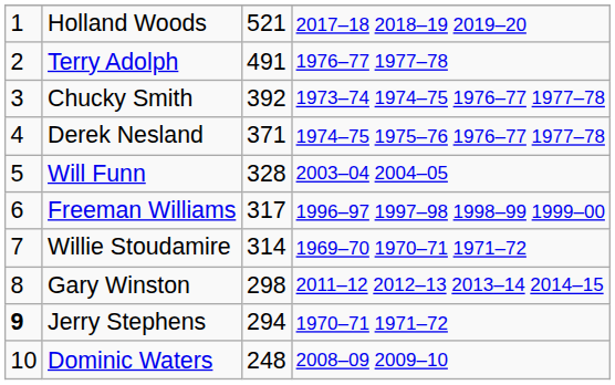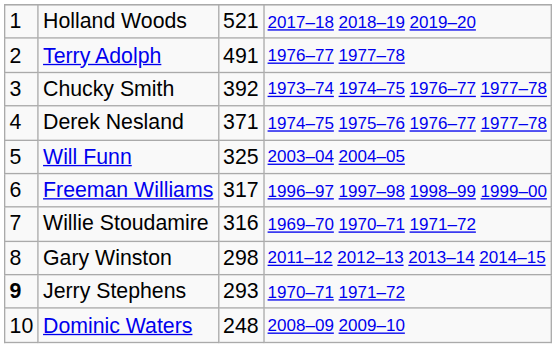Will Funn | column 3: 328 -> 325
Willie Stoudamire | column 3: 314 -> 316
Jerry Stephens | column 3: 294 -> 293
